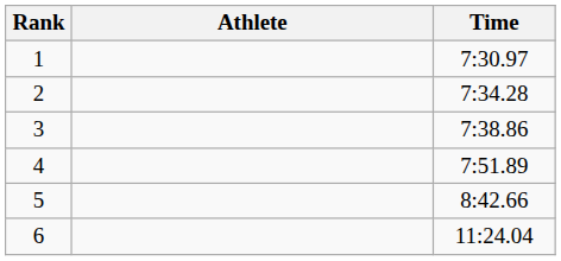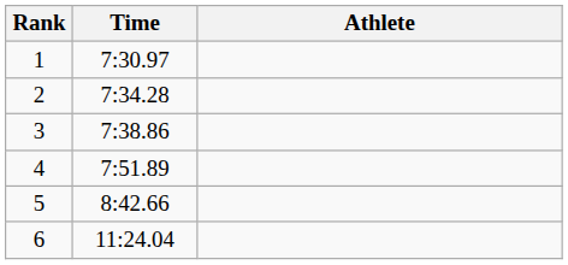columns swapped: Athlete <-> Time
